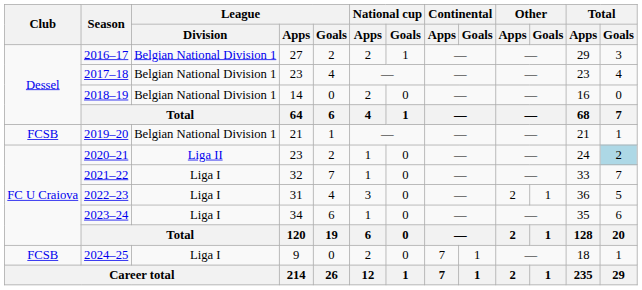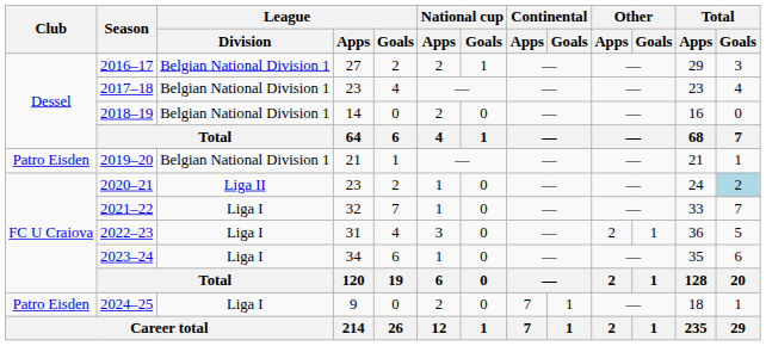2019–20 | Club: FCSB -> Patro Eisden
2024–25 | Club: FCSB -> Patro Eisden
